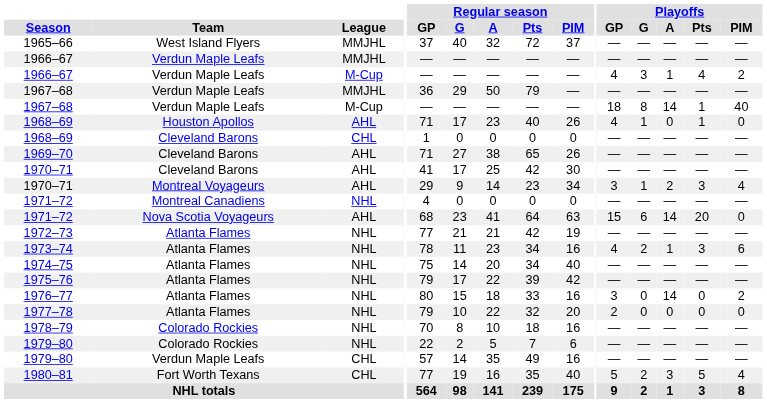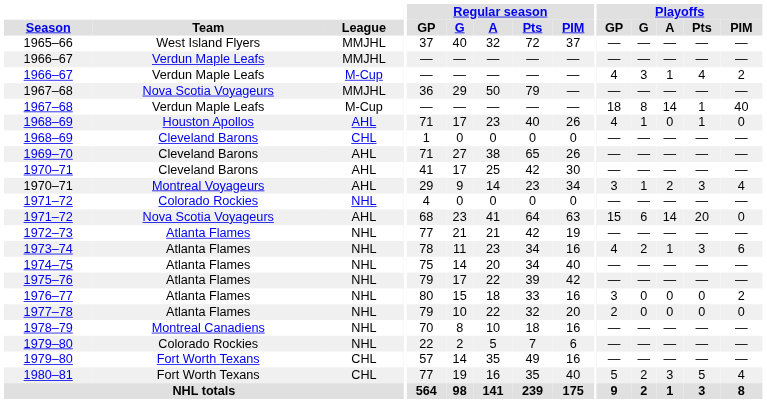1967–68 / MMJHL | Team: Verdun Maple Leafs -> Nova Scotia Voyageurs
1971–72 / NHL | Team: Montreal Canadiens -> Colorado Rockies
1976–77 | Playoffs / A: 14 -> 0
1978–79 | Team: Colorado Rockies -> Montreal Canadiens
1979–80 / CHL | Team: Verdun Maple Leafs -> Fort Worth Texans
